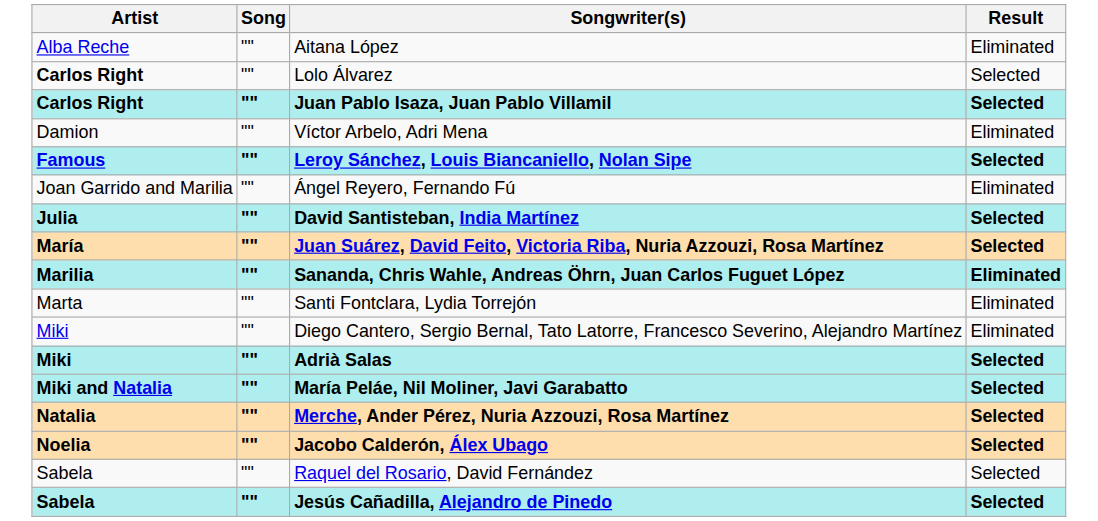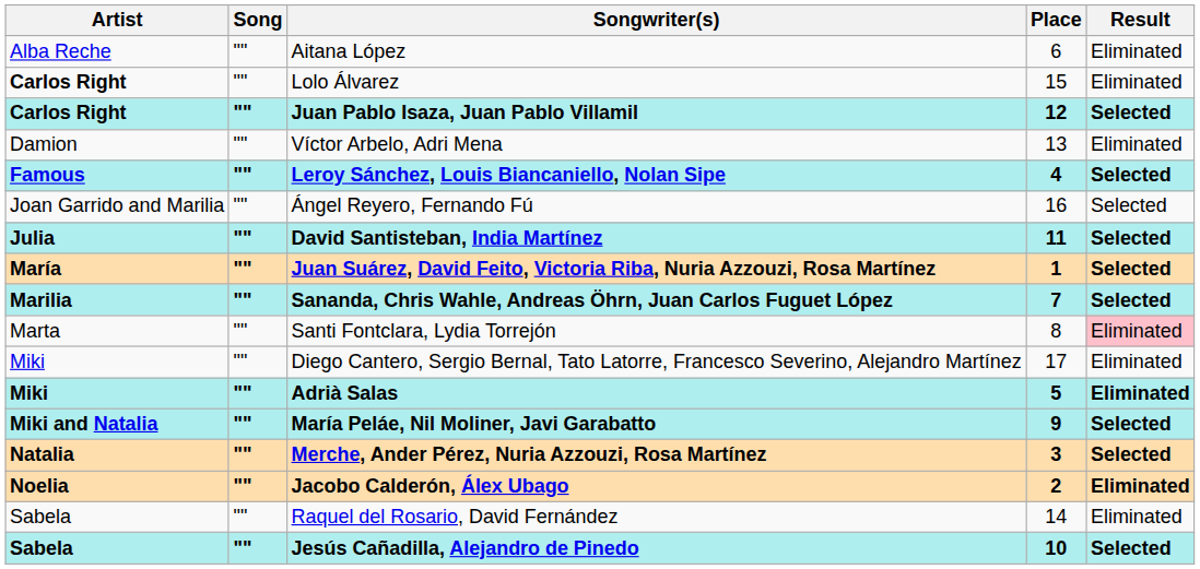+ column: Place | 6 | 15 | 12 | 13 | 4 | 16 | 11 | 1 | 7 | 8 | 17 | 5 | 9 | 3 | 2 | 14 | 10
Lolo Álvarez | Result: Selected -> Eliminated
Ángel Reyero, Fernando Fú | Result: Eliminated -> Selected
Sananda, Chris Wahle, Andreas Öhrn, Juan Carlos Fuguet López | Result: Eliminated -> Selected
Santi Fontclara, Lydia Torrejón | Result: no background -> pink background
Adrià Salas | Result: Selected -> Eliminated
Jacobo Calderón, Álex Ubago | Result: Selected -> Eliminated
Raquel del Rosario, David Fernández | Result: Selected -> Eliminated
